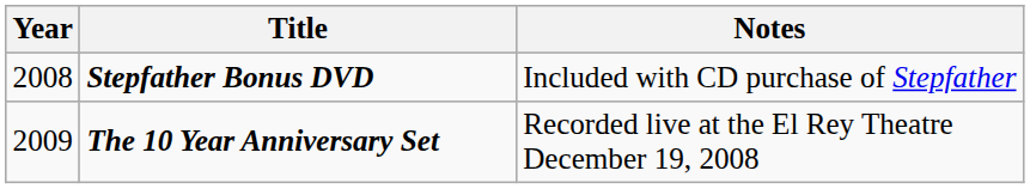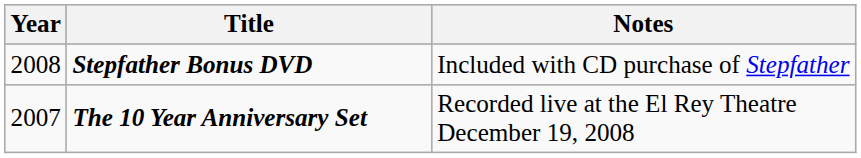The 10 Year Anniversary Set | Year: 2009 -> 2007
